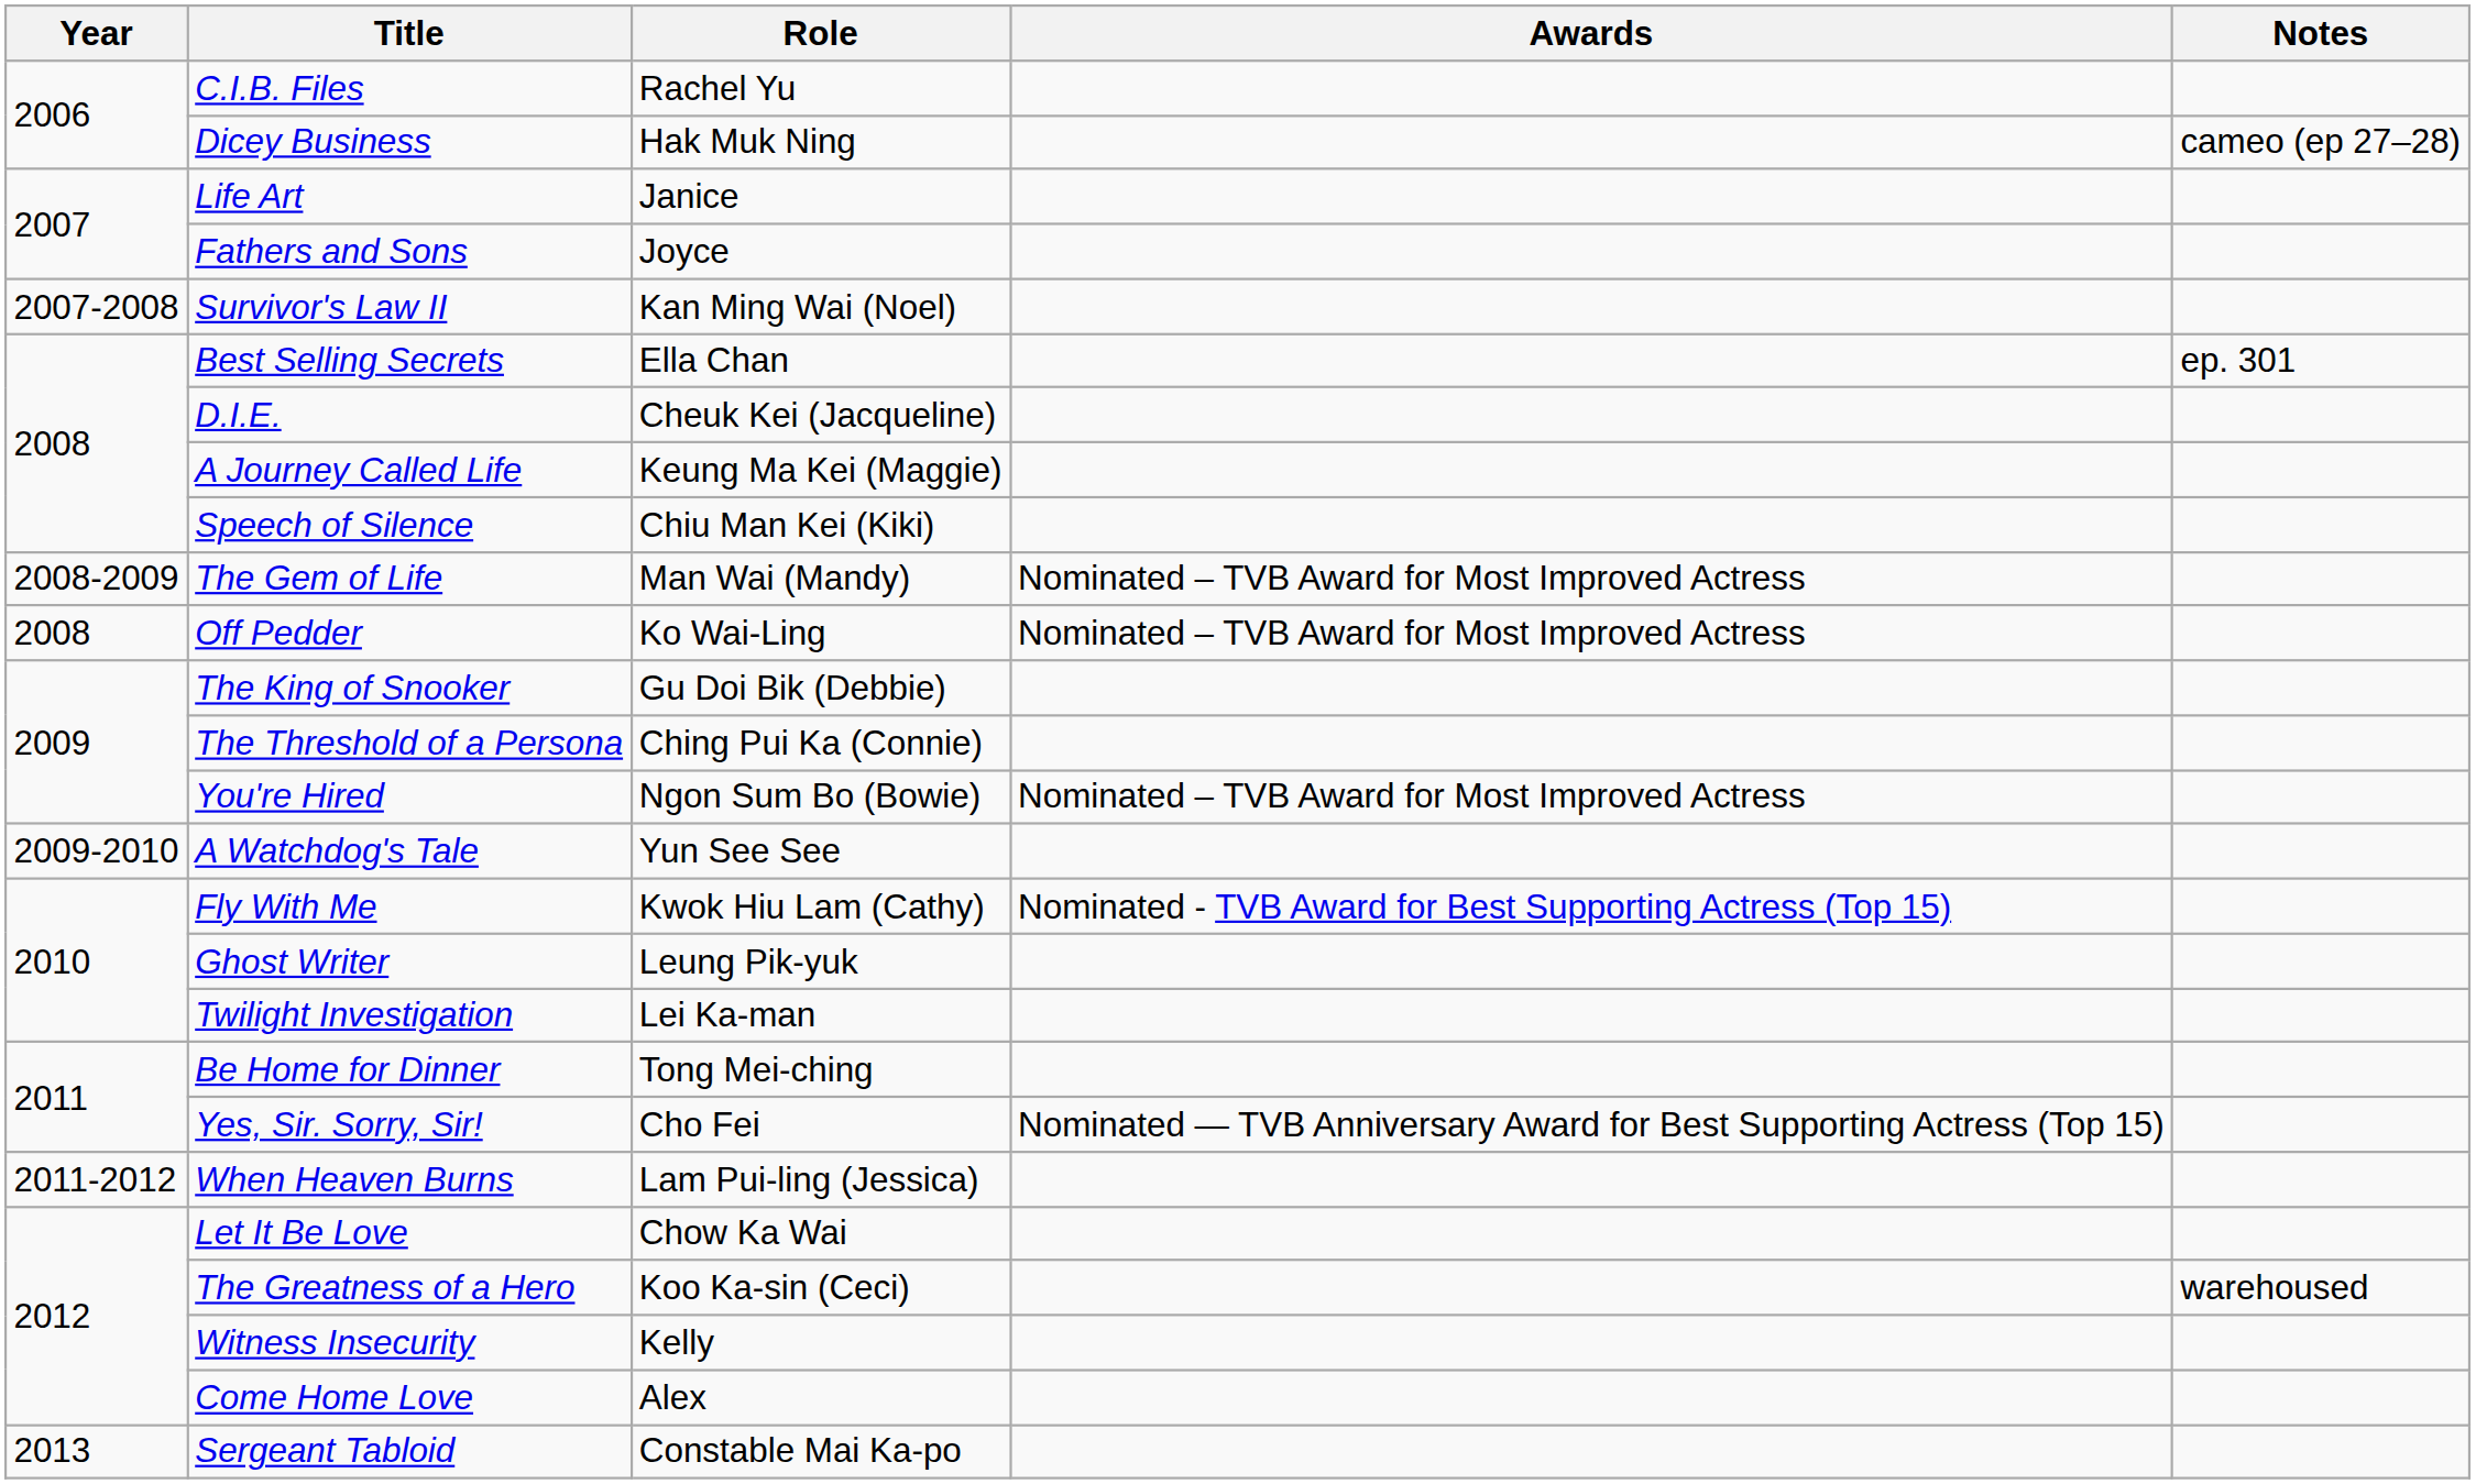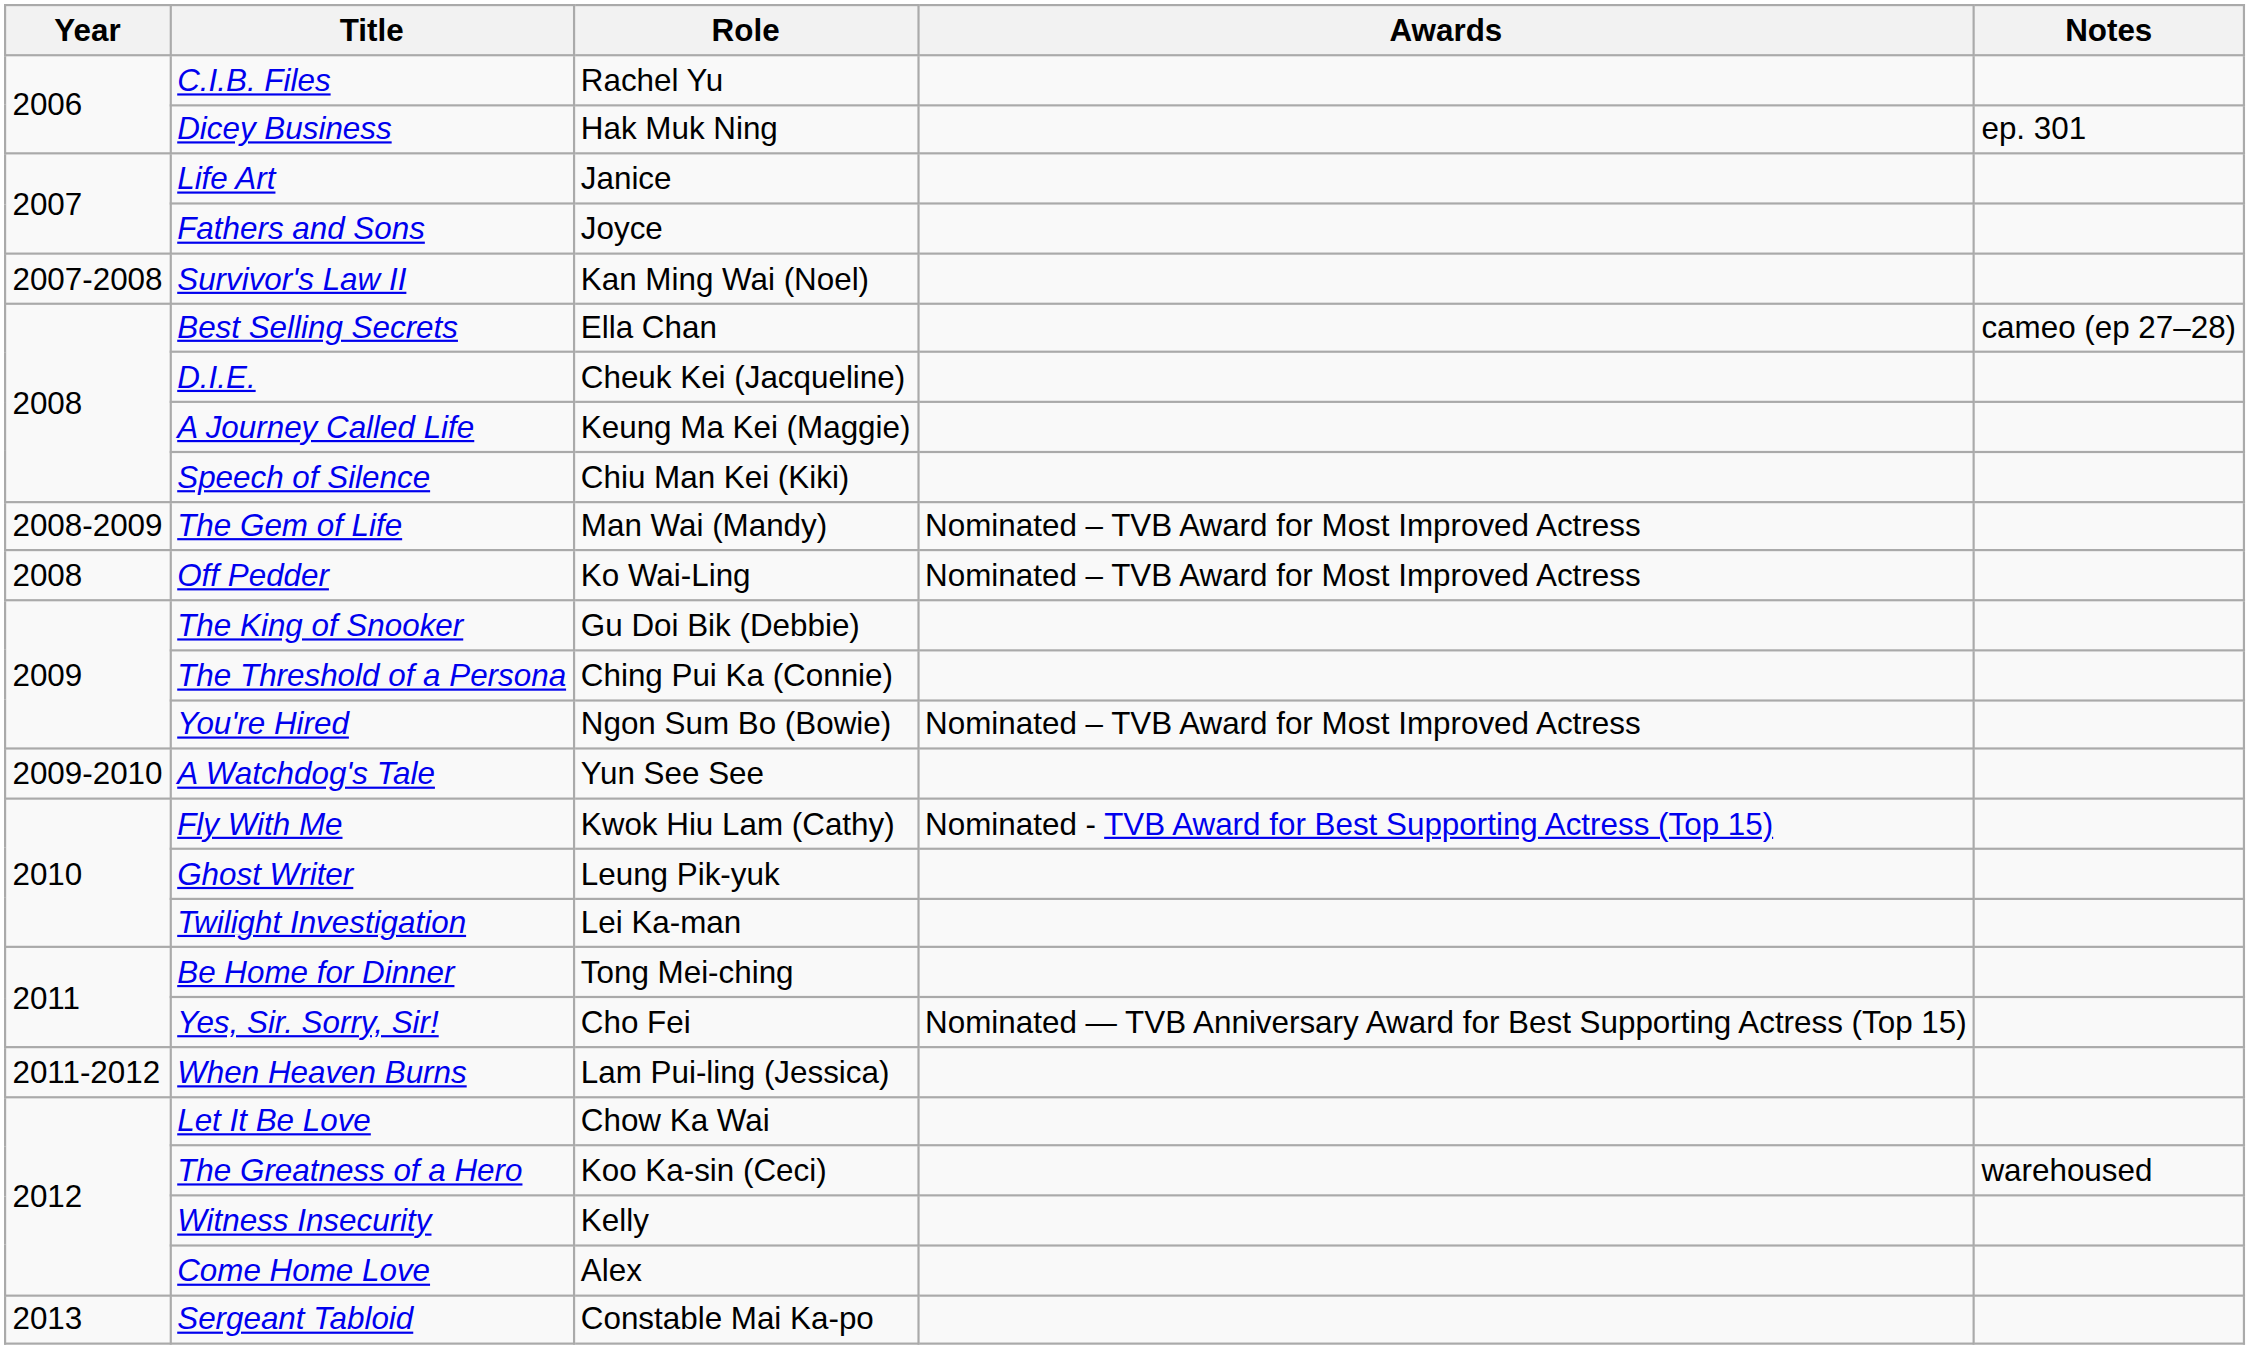Dicey Business | Notes: cameo (ep 27–28) -> ep. 301
Best Selling Secrets | Notes: ep. 301 -> cameo (ep 27–28)
